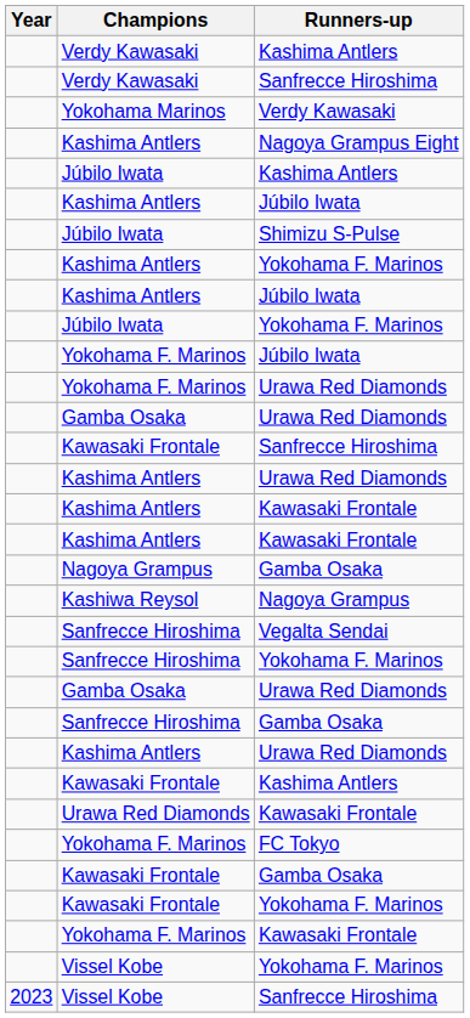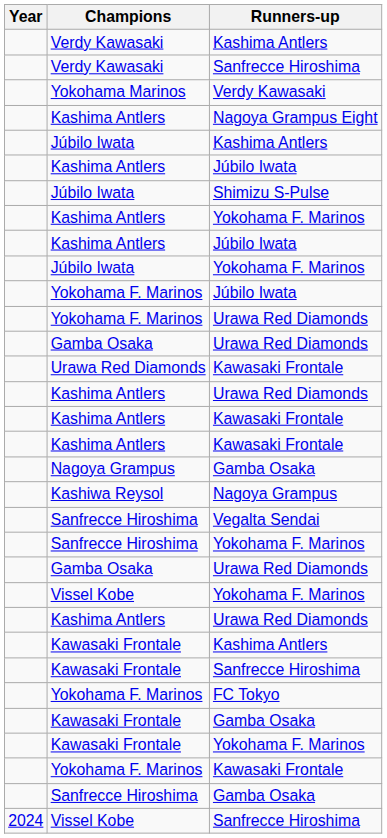rows swapped: Urawa Red Diamonds / Kawasaki Frontale <-> Kawasaki Frontale / Sanfrecce Hiroshima
rows swapped: Sanfrecce Hiroshima / Gamba Osaka <-> Vissel Kobe / Yokohama F. Marinos
Vissel Kobe / Sanfrecce Hiroshima | Year: 2023 -> 2024
